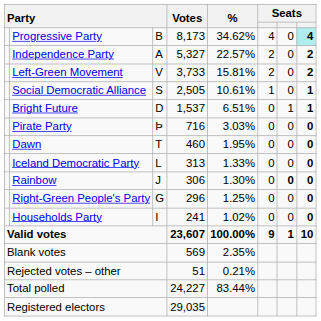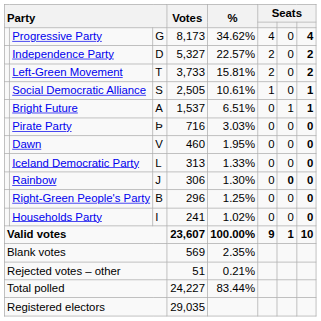Progressive Party | column 3: B -> G
Progressive Party | column 8: paleturquoise background -> no background
Independence Party | column 3: A -> D
Left-Green Movement | column 3: V -> T
Bright Future | column 3: D -> A
Dawn | column 3: T -> V
Right-Green People's Party | column 3: G -> B
